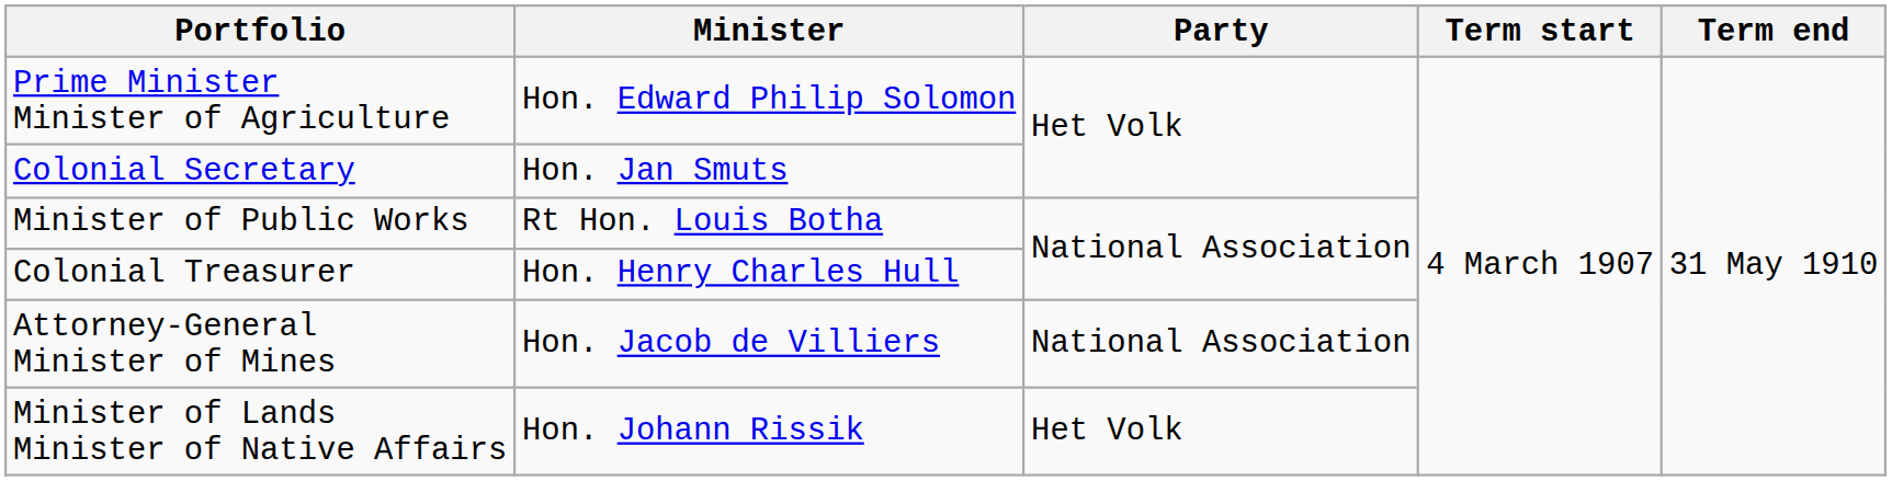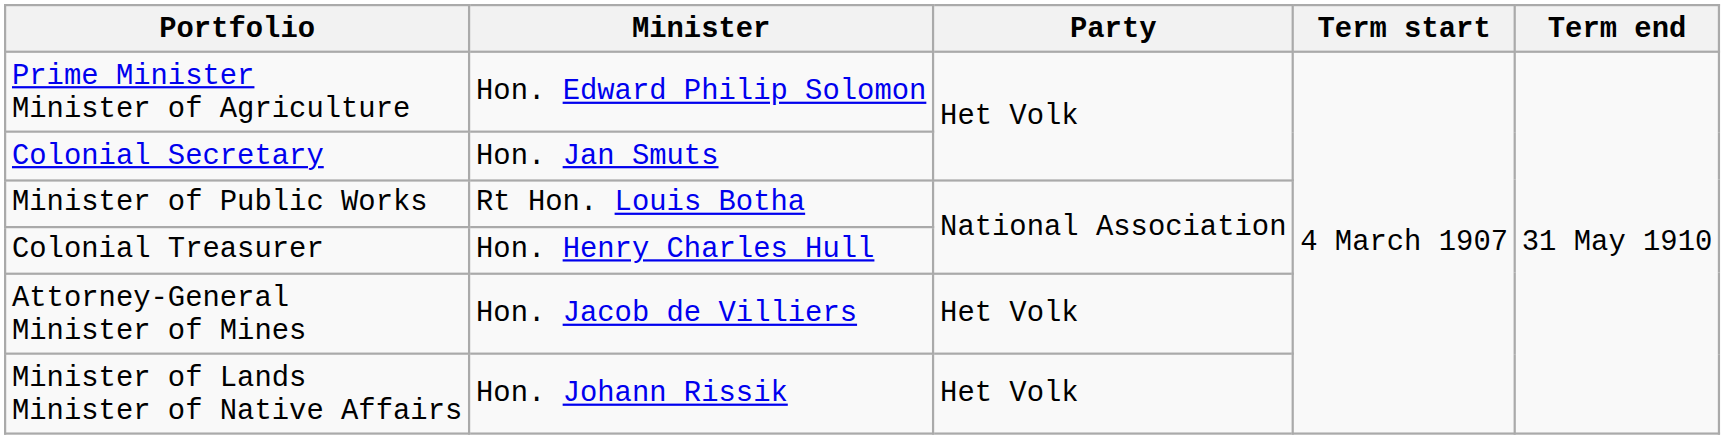Attorney-General Minister of Mines | Party: National Association -> Het Volk
